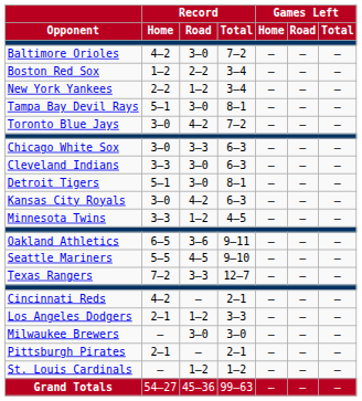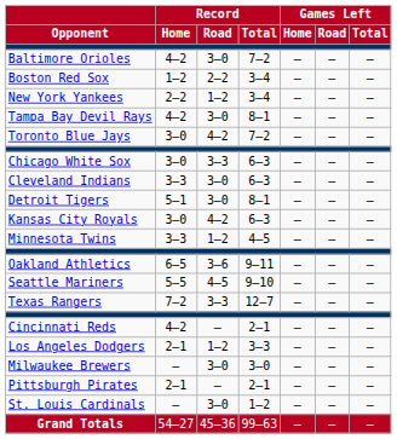Tampa Bay Devil Rays | Record / Home: 5–1 -> 4–2
St. Louis Cardinals | Record / Road: 1–2 -> 3–0
